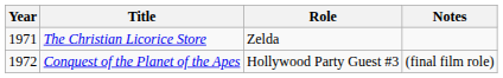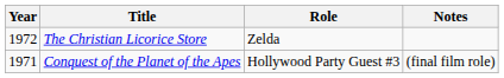The Christian Licorice Store | Year: 1971 -> 1972
Conquest of the Planet of the Apes | Year: 1972 -> 1971
